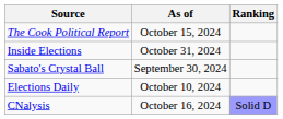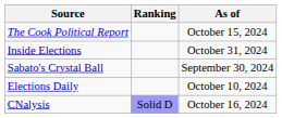columns swapped: Ranking <-> As of
